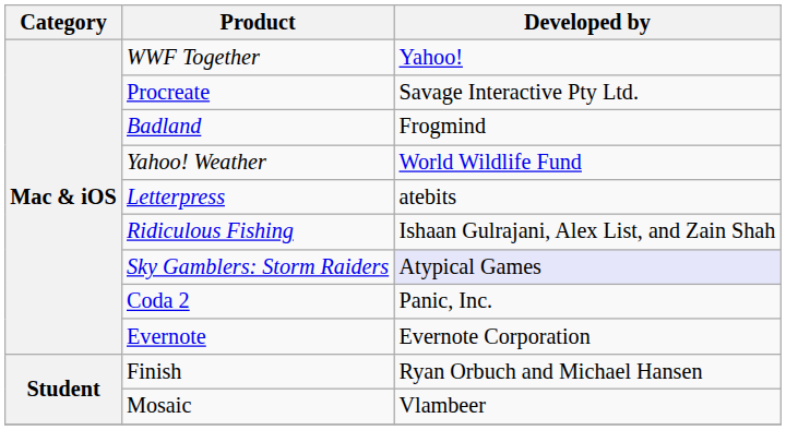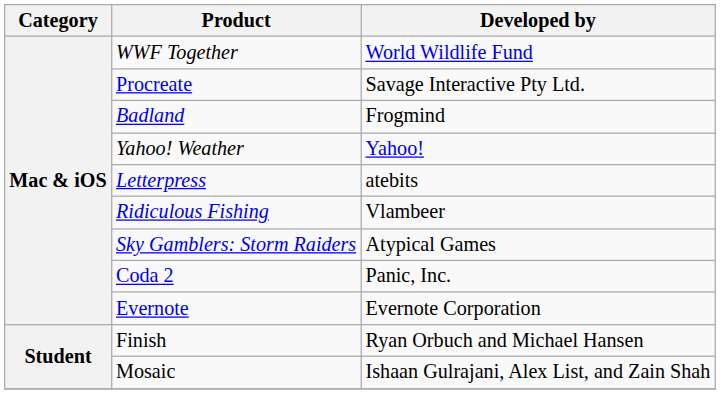WWF Together | Developed by: Yahoo! -> World Wildlife Fund
Yahoo! Weather | Developed by: World Wildlife Fund -> Yahoo!
Ridiculous Fishing | Developed by: Ishaan Gulrajani, Alex List, and Zain Shah -> Vlambeer
Sky Gamblers: Storm Raiders | Developed by: lavender background -> no background
Mosaic | Developed by: Vlambeer -> Ishaan Gulrajani, Alex List, and Zain Shah
